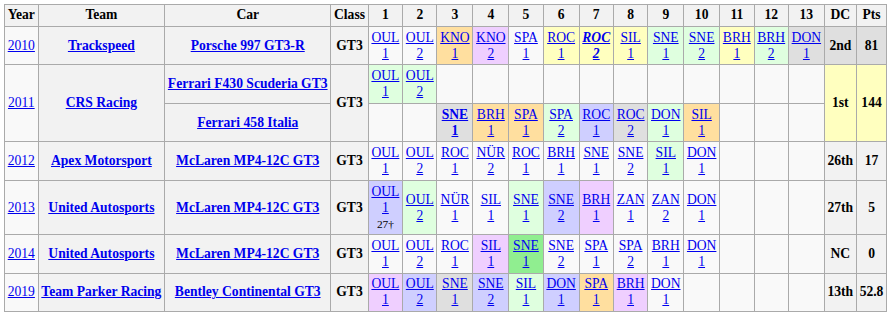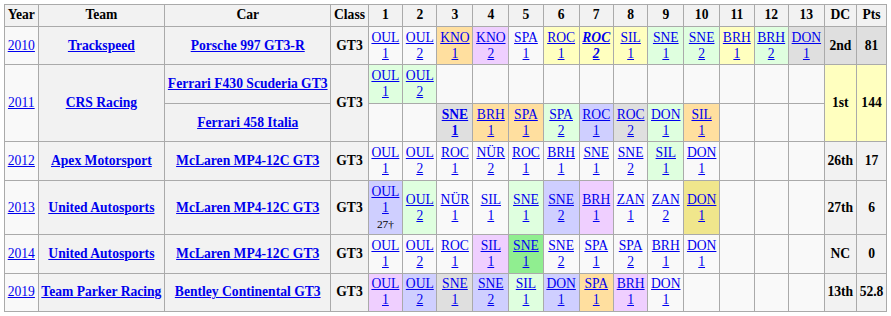2013 | 10: no background -> khaki background
2013 | Pts: 5 -> 6
